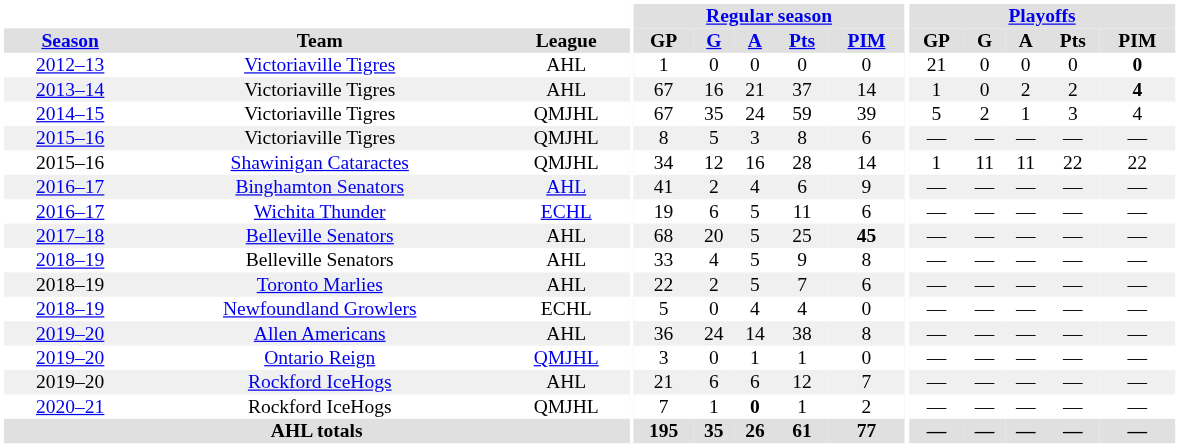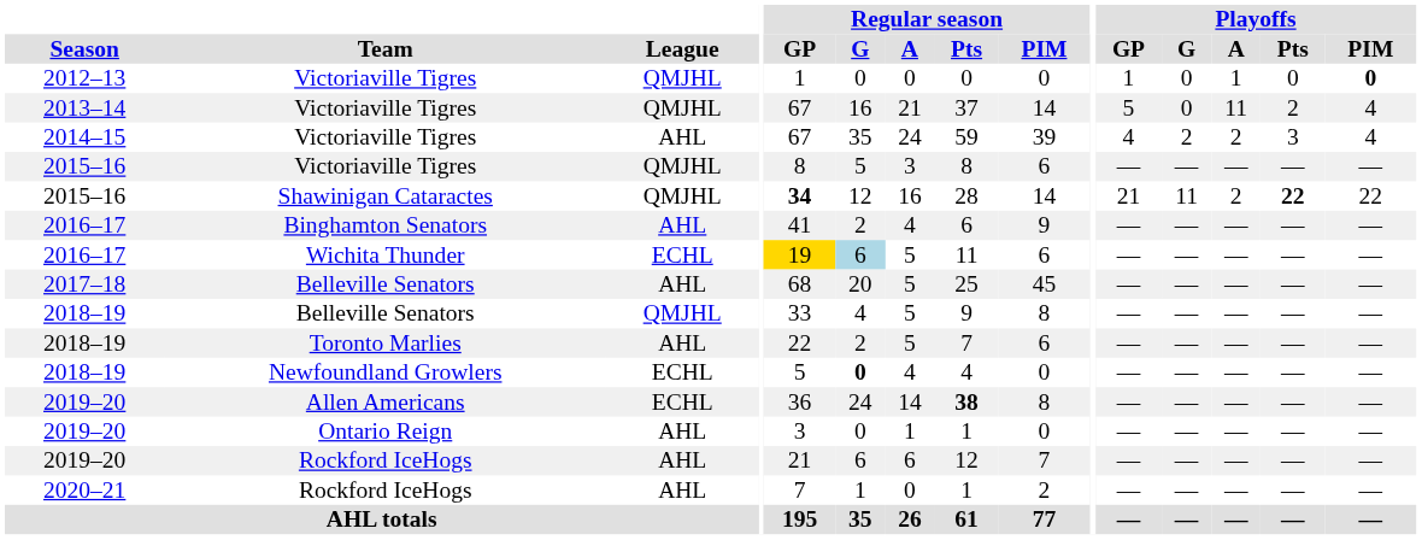2012–13 / Victoriaville Tigres | League: AHL -> QMJHL
2012–13 / Victoriaville Tigres | Playoffs / GP: 21 -> 1
2012–13 / Victoriaville Tigres | Playoffs / A: 0 -> 1
2013–14 / Victoriaville Tigres | League: AHL -> QMJHL
2013–14 / Victoriaville Tigres | Playoffs / GP: 1 -> 5
2013–14 / Victoriaville Tigres | Playoffs / A: 2 -> 11
2013–14 / Victoriaville Tigres | Playoffs / PIM: bold -> normal
2014–15 / Victoriaville Tigres | League: QMJHL -> AHL
2014–15 / Victoriaville Tigres | Playoffs / GP: 5 -> 4
2014–15 / Victoriaville Tigres | Playoffs / A: 1 -> 2
Shawinigan Cataractes | Regular season / GP: normal -> bold
Shawinigan Cataractes | Playoffs / GP: 1 -> 21
Shawinigan Cataractes | Playoffs / A: 11 -> 2
Shawinigan Cataractes | Playoffs / Pts: normal -> bold
Wichita Thunder | Regular season / GP: no background -> gold background
Wichita Thunder | Regular season / G: no background -> lightblue background
2017–18 / Belleville Senators | Regular season / PIM: bold -> normal
2018–19 / Belleville Senators | League: AHL -> QMJHL
Newfoundland Growlers | Regular season / G: normal -> bold
Allen Americans | League: AHL -> ECHL
Allen Americans | Regular season / Pts: normal -> bold
Ontario Reign | League: QMJHL -> AHL
2020–21 / Rockford IceHogs | League: QMJHL -> AHL
2020–21 / Rockford IceHogs | Regular season / A: bold -> normal
